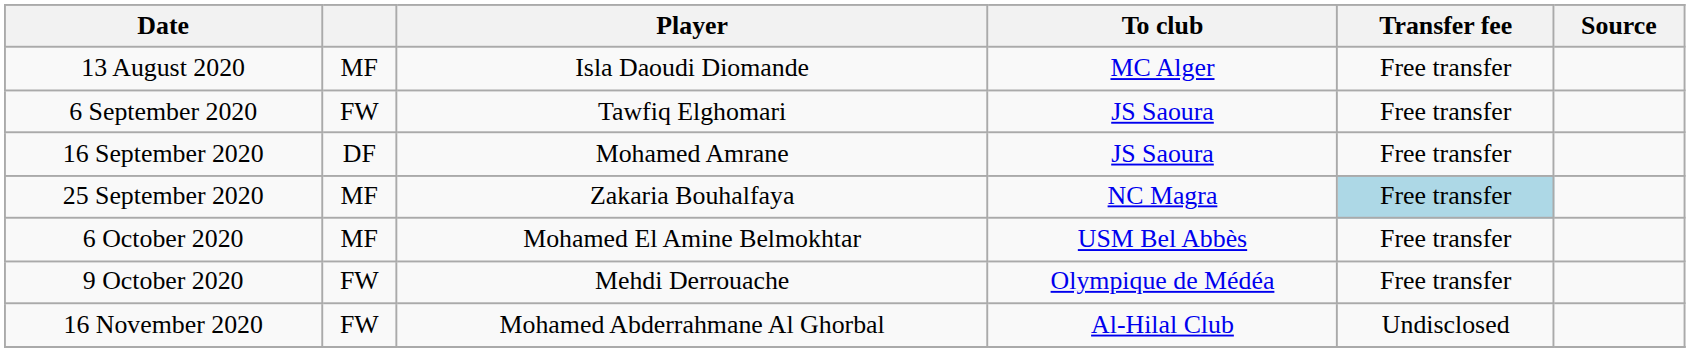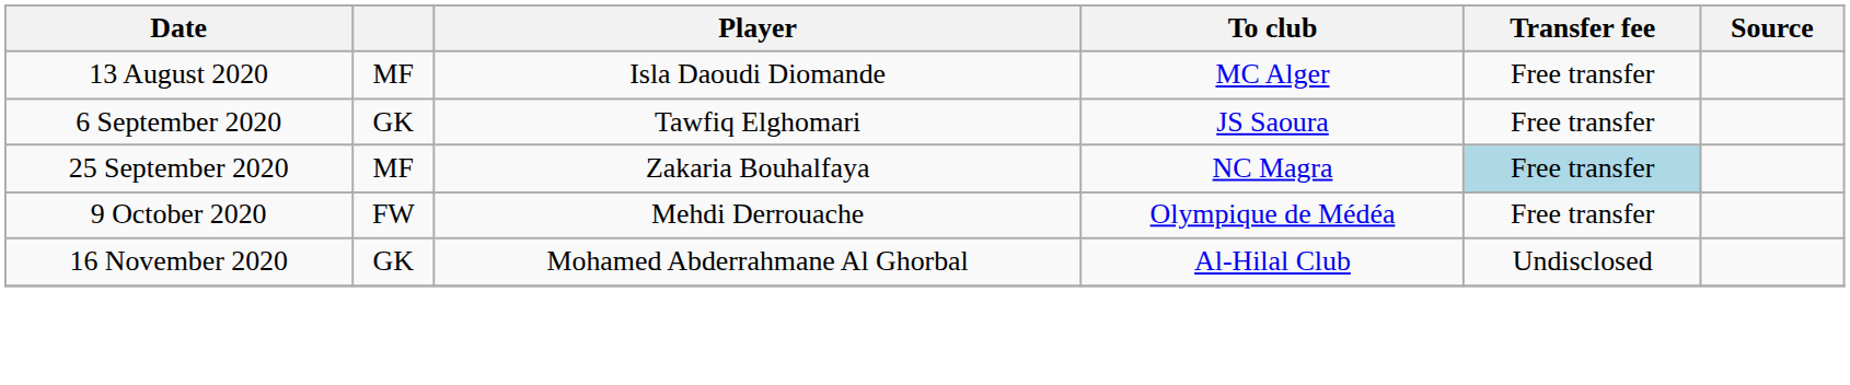6 September 2020 | column 2: FW -> GK
- row: 16 September 2020 | DF | Mohamed Amrane | JS Saoura | Free transfer
- row: 6 October 2020 | MF | Mohamed El Amine Belmokhtar | USM Bel Abbès | Free transfer
16 November 2020 | column 2: FW -> GK
